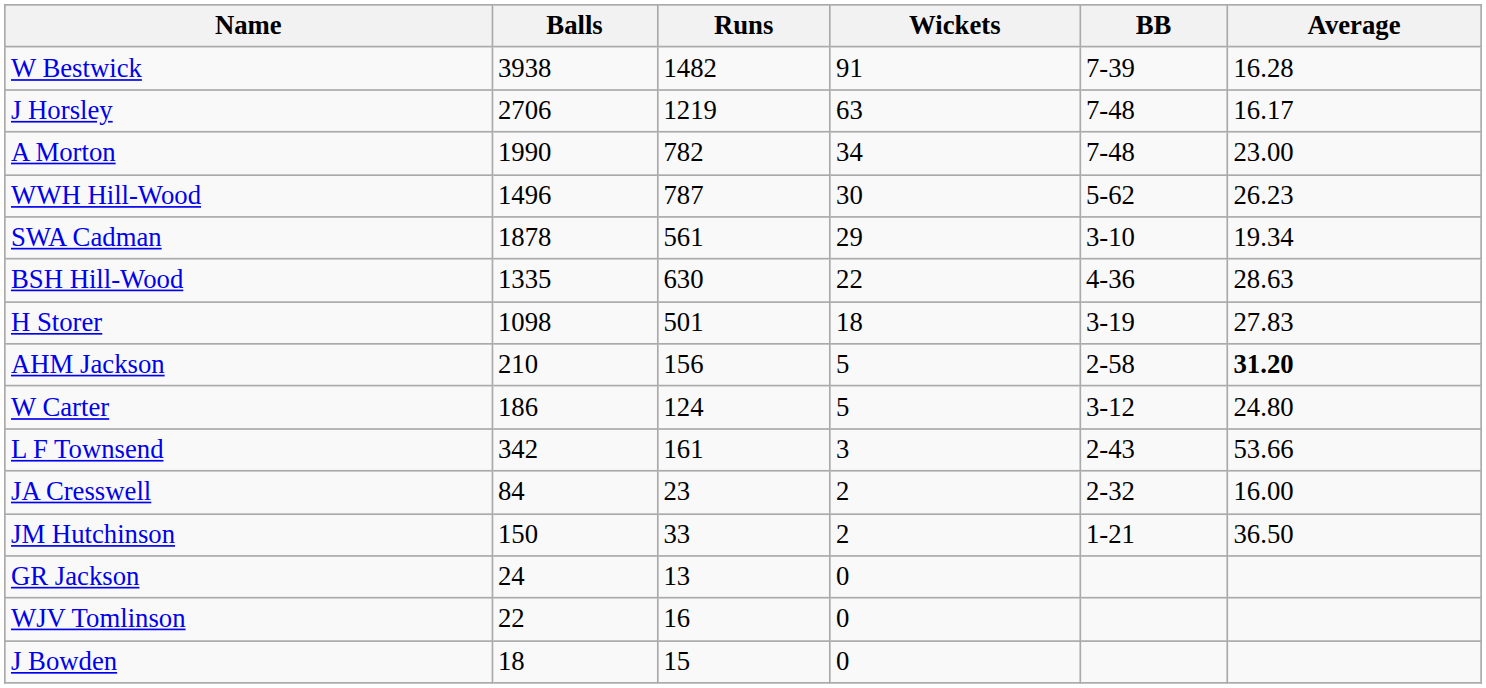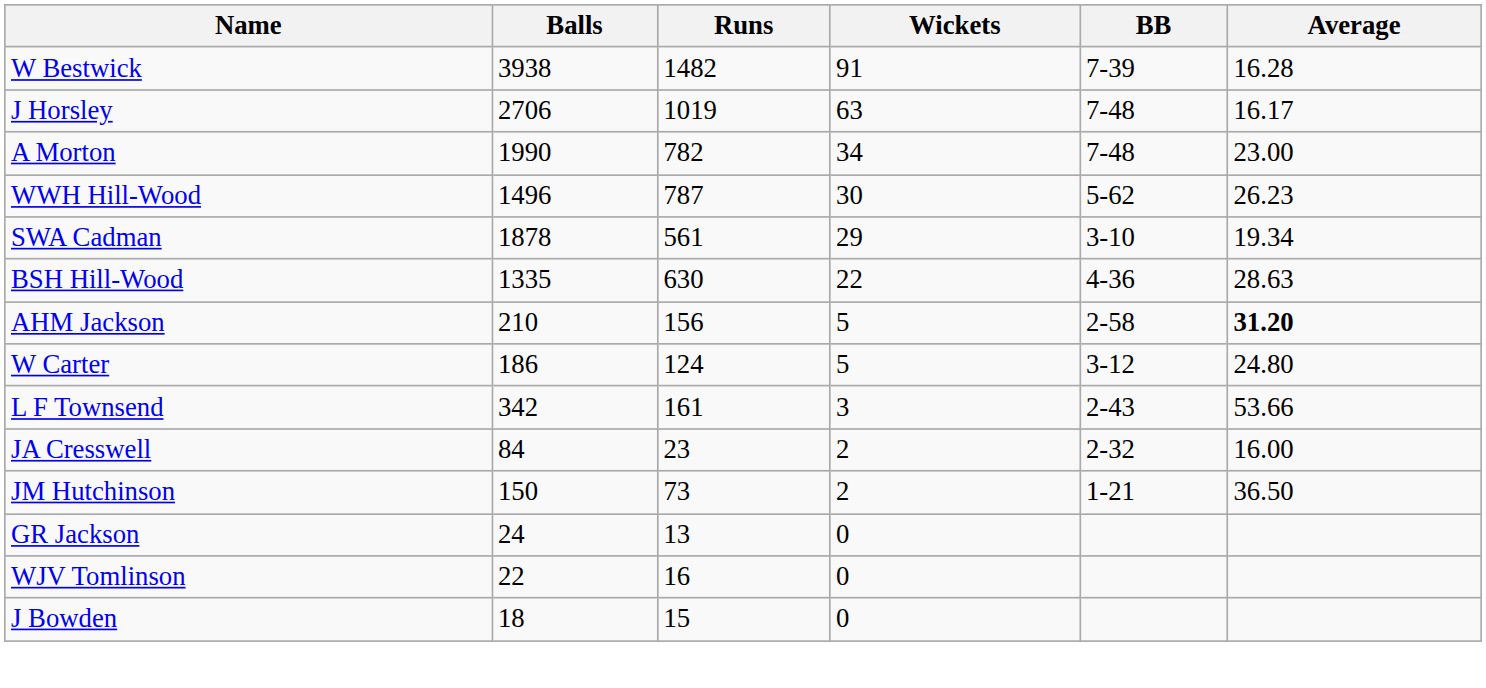J Horsley | Runs: 1219 -> 1019
- row: H Storer | 1098 | 501 | 18 | 3-19 | 27.83
JM Hutchinson | Runs: 33 -> 73
